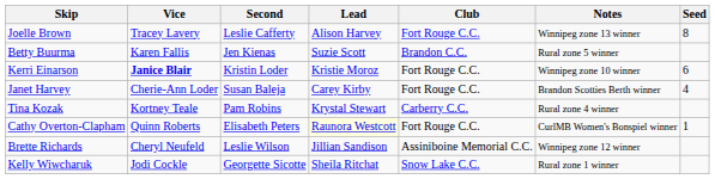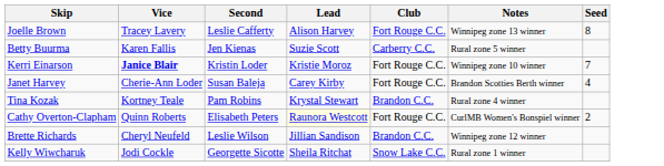Betty Buurma | Club: Brandon C.C. -> Carberry C.C.
Kerri Einarson | Seed: 6 -> 7
Tina Kozak | Club: Carberry C.C. -> Brandon C.C.
Cathy Overton-Clapham | Seed: 1 -> 2
Brette Richards | Club: Assiniboine Memorial C.C. -> Brandon C.C.
